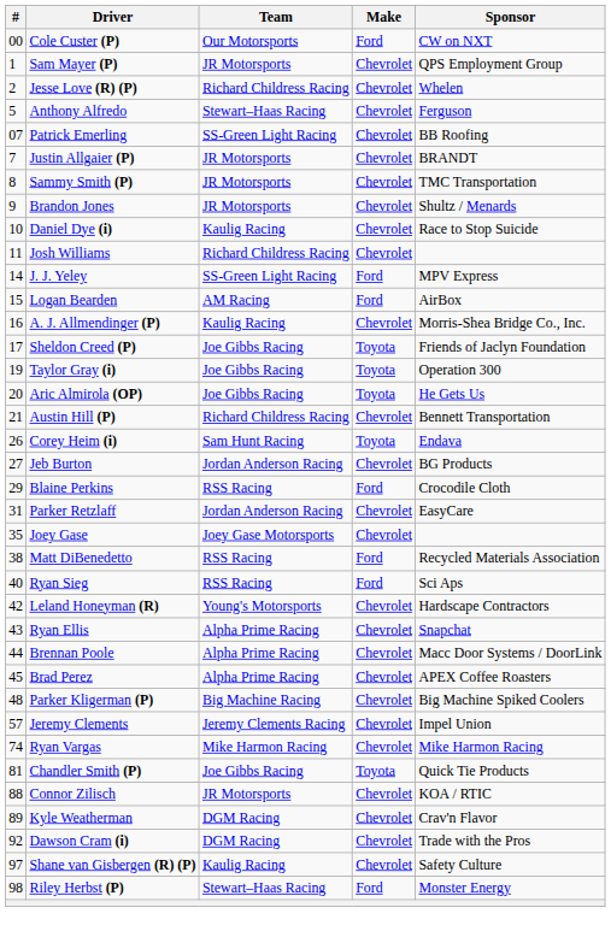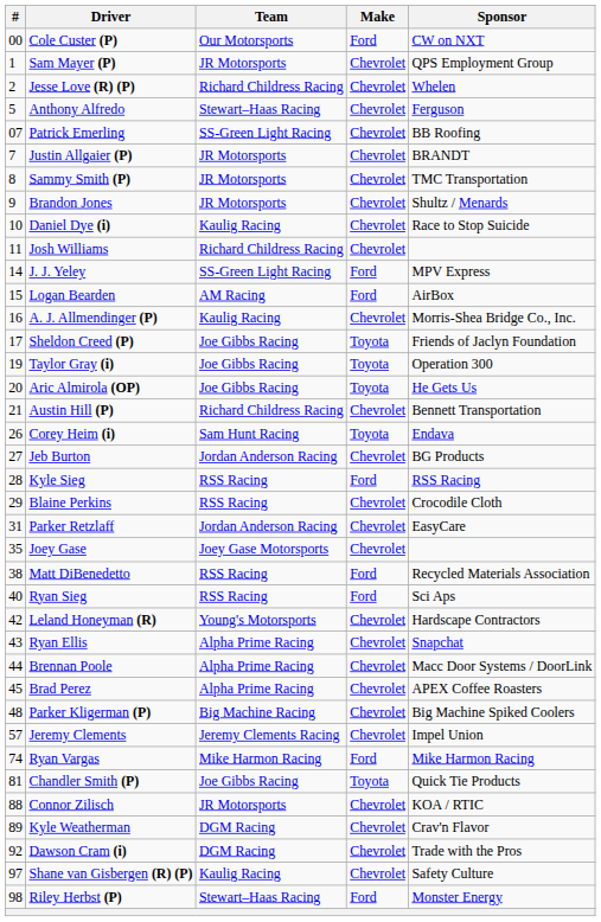+ row: 28 | Kyle Sieg | RSS Racing | Ford | RSS Racing
Blaine Perkins | Make: Ford -> Chevrolet
Ryan Vargas | Make: Chevrolet -> Ford
